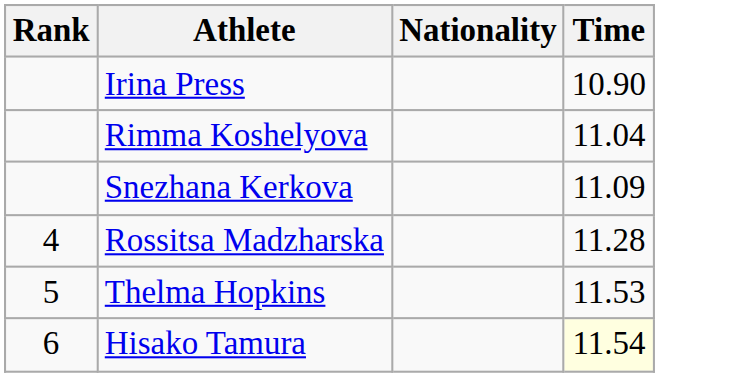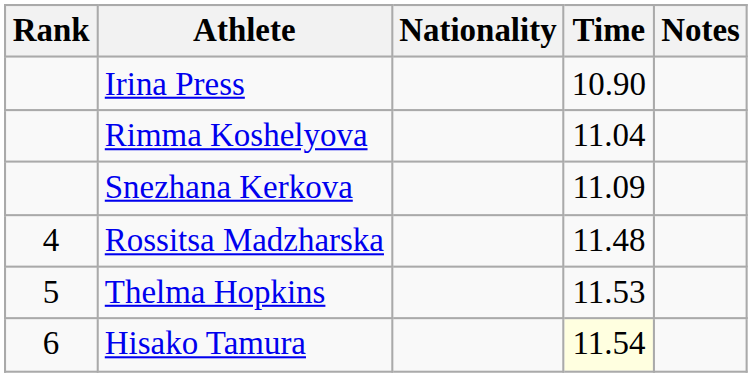+ column: Notes
Rossitsa Madzharska | Time: 11.28 -> 11.48
